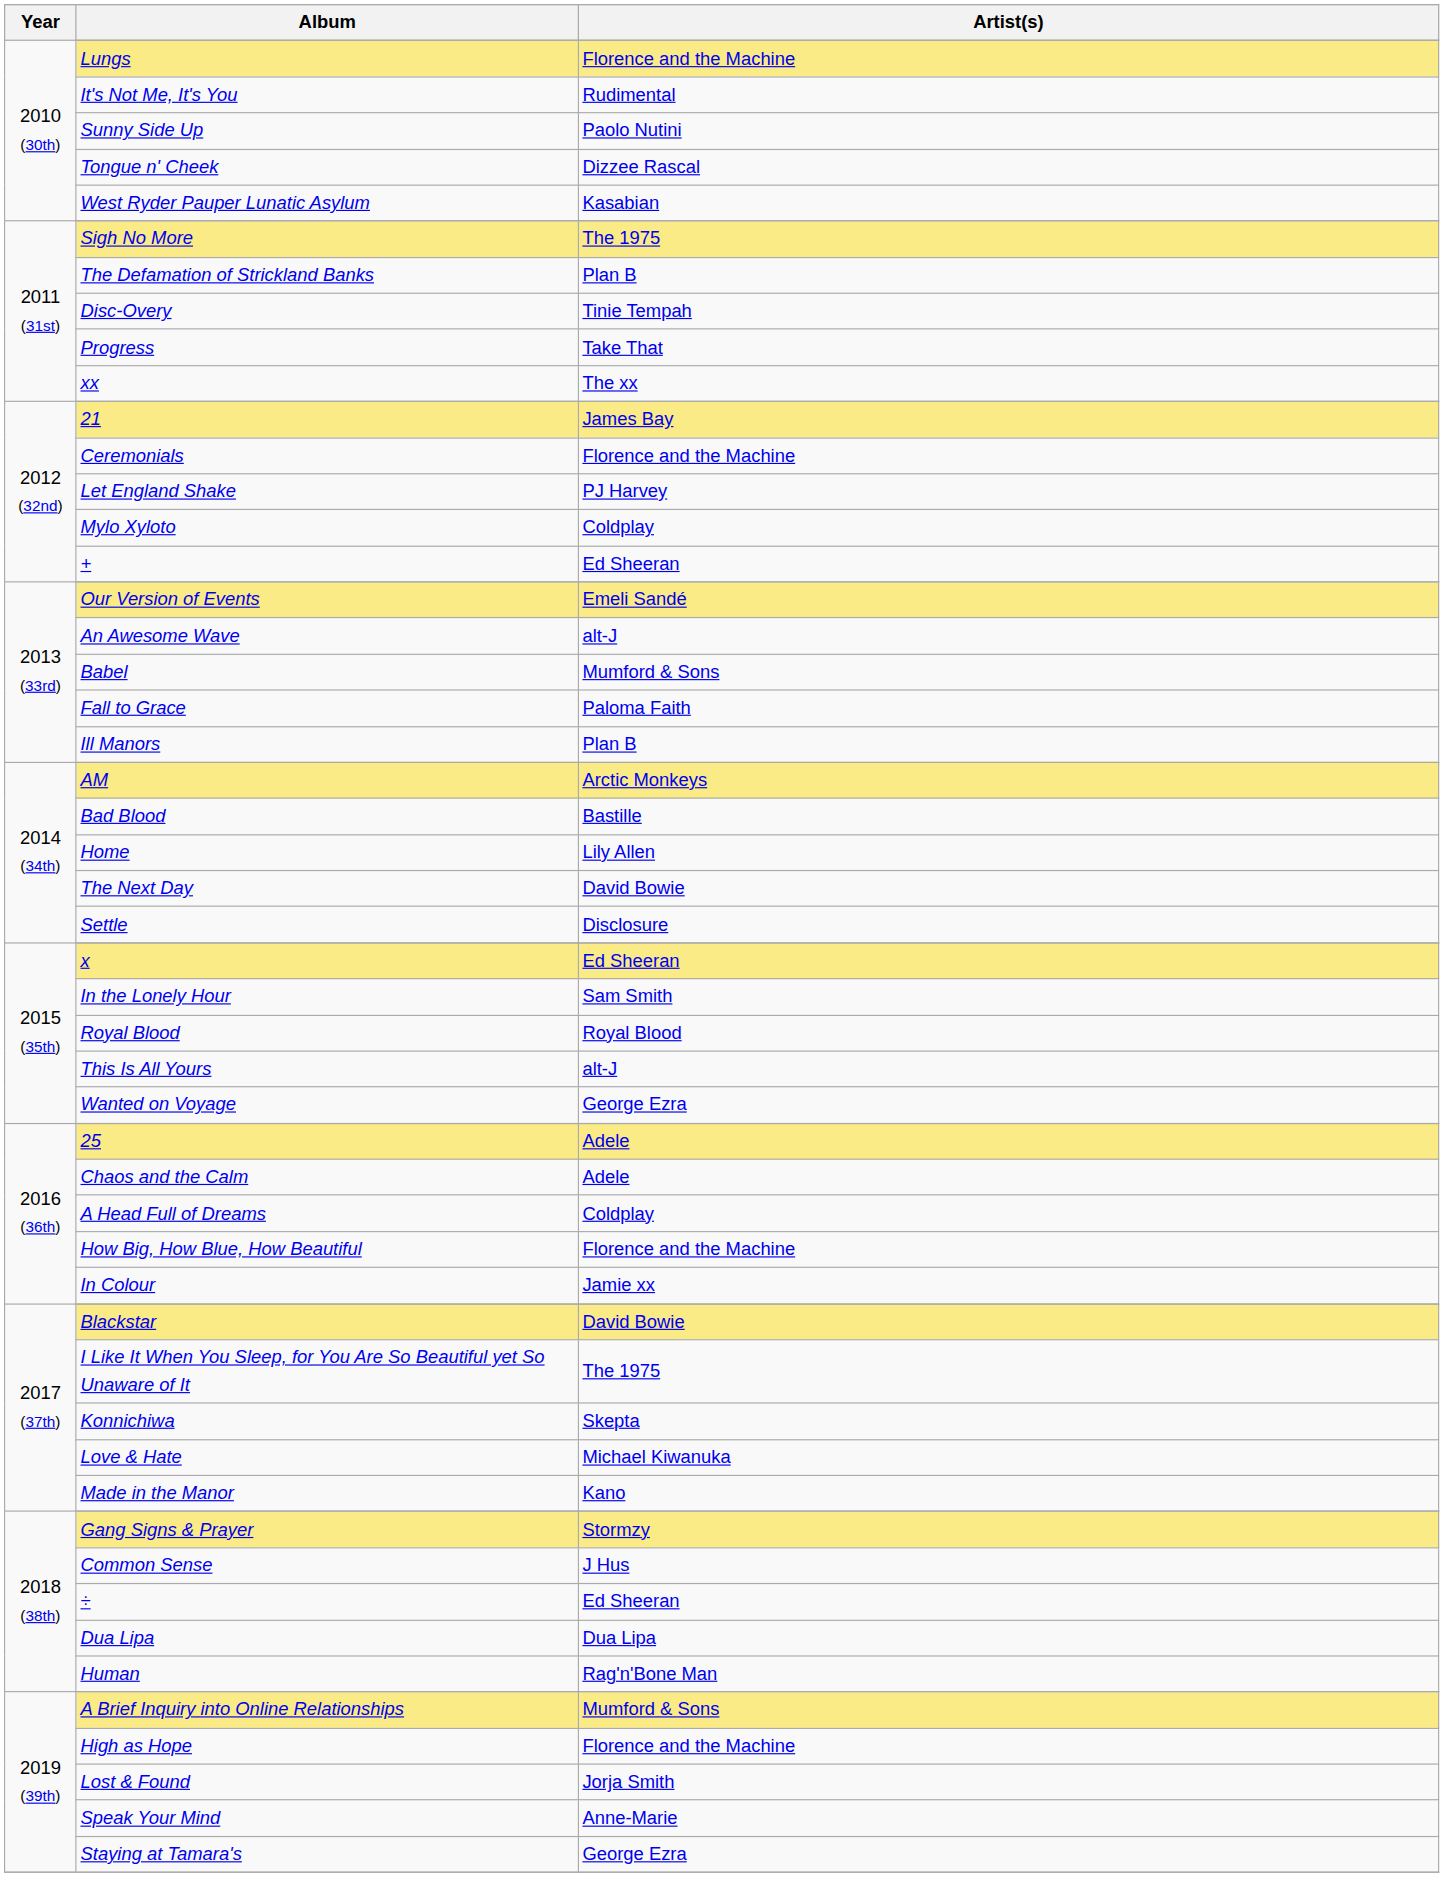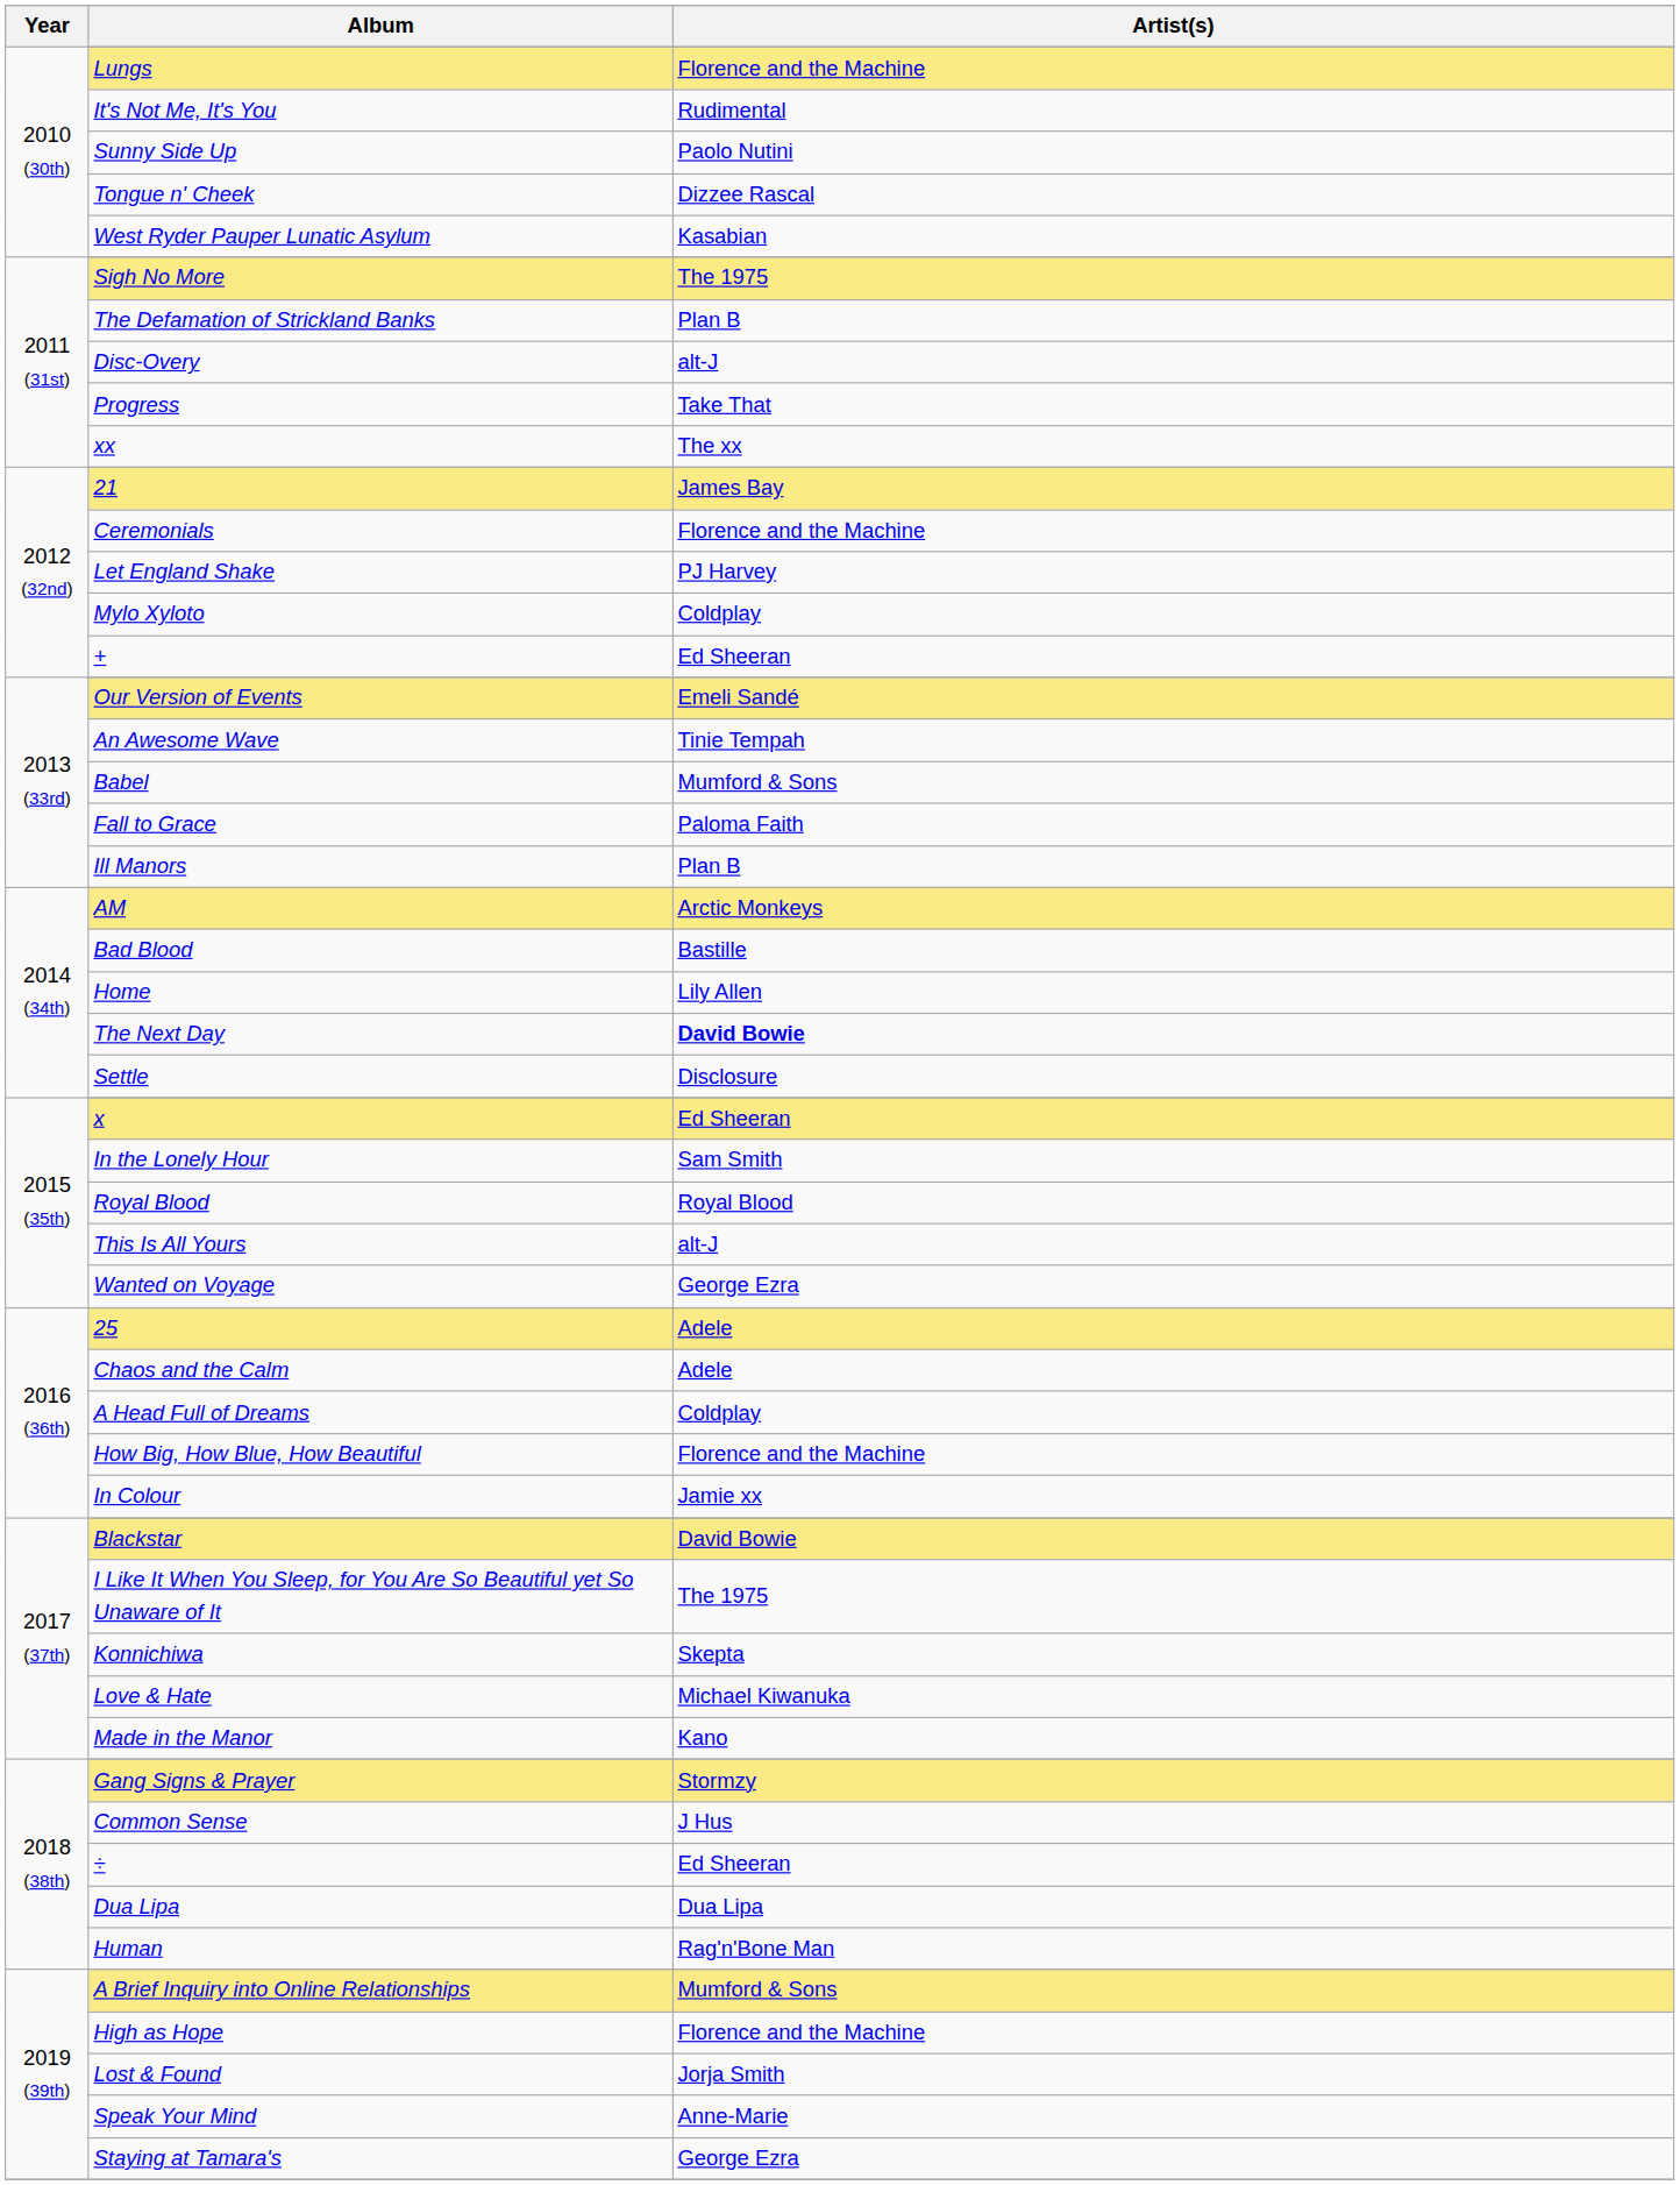Disc-Overy | Artist(s): Tinie Tempah -> alt-J
An Awesome Wave | Artist(s): alt-J -> Tinie Tempah
The Next Day | Artist(s): normal -> bold
